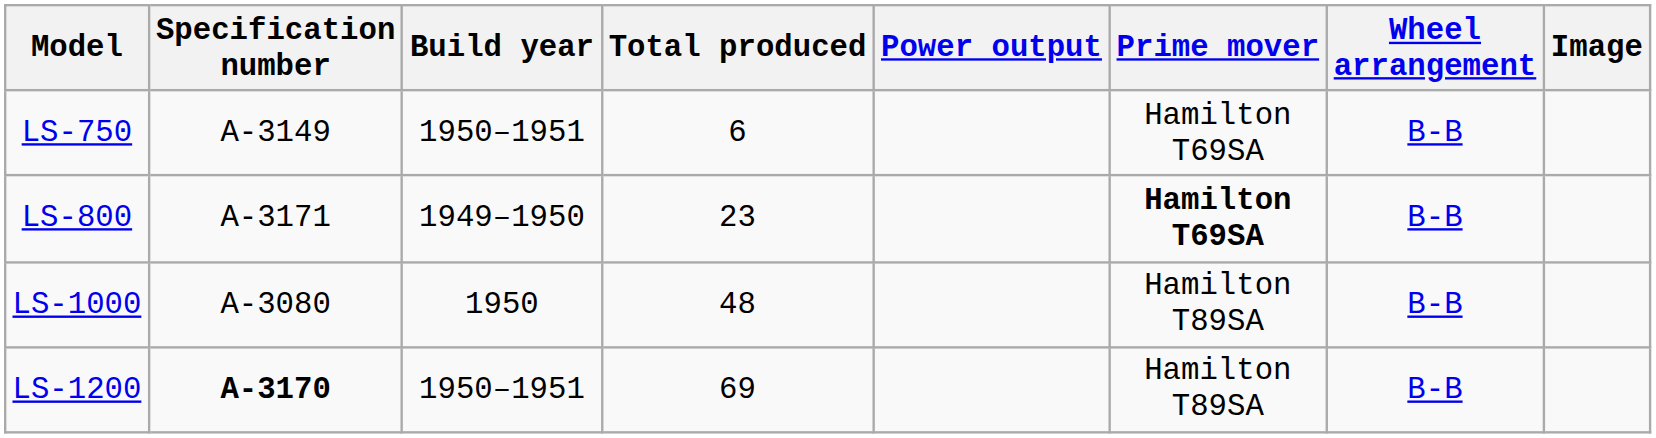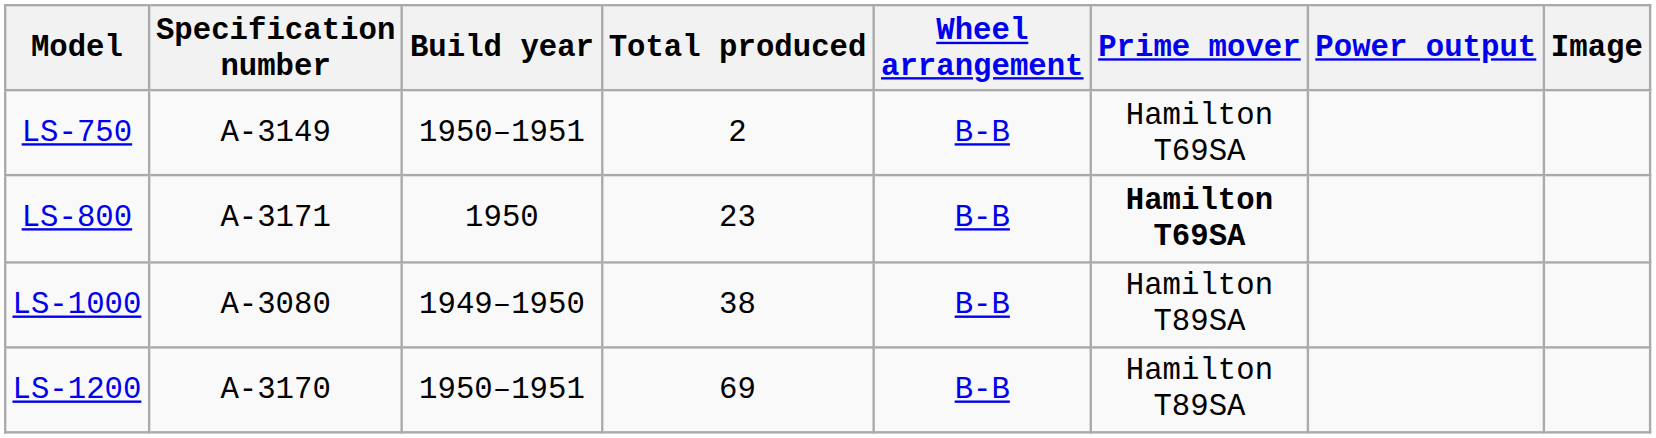columns swapped: Wheel arrangement <-> Power output
LS-750 | Total produced: 6 -> 2
LS-800 | Build year: 1949–1950 -> 1950
LS-1000 | Build year: 1950 -> 1949–1950
LS-1000 | Total produced: 48 -> 38
LS-1200 | Specification number: bold -> normal
